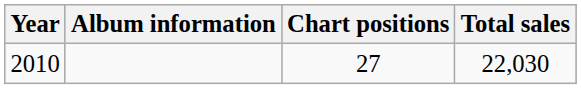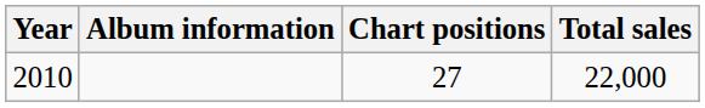2010 | Total sales: 22,030 -> 22,000
